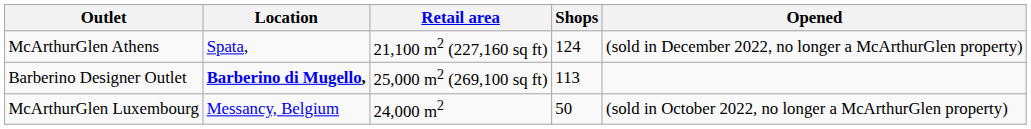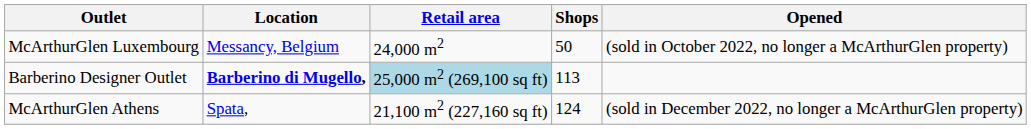rows swapped: McArthurGlen Athens <-> McArthurGlen Luxembourg
Barberino Designer Outlet | Retail area: no background -> lightblue background
